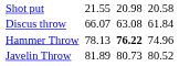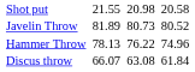rows swapped: Discus throw <-> Javelin Throw
Hammer Throw | column 5: bold -> normal
